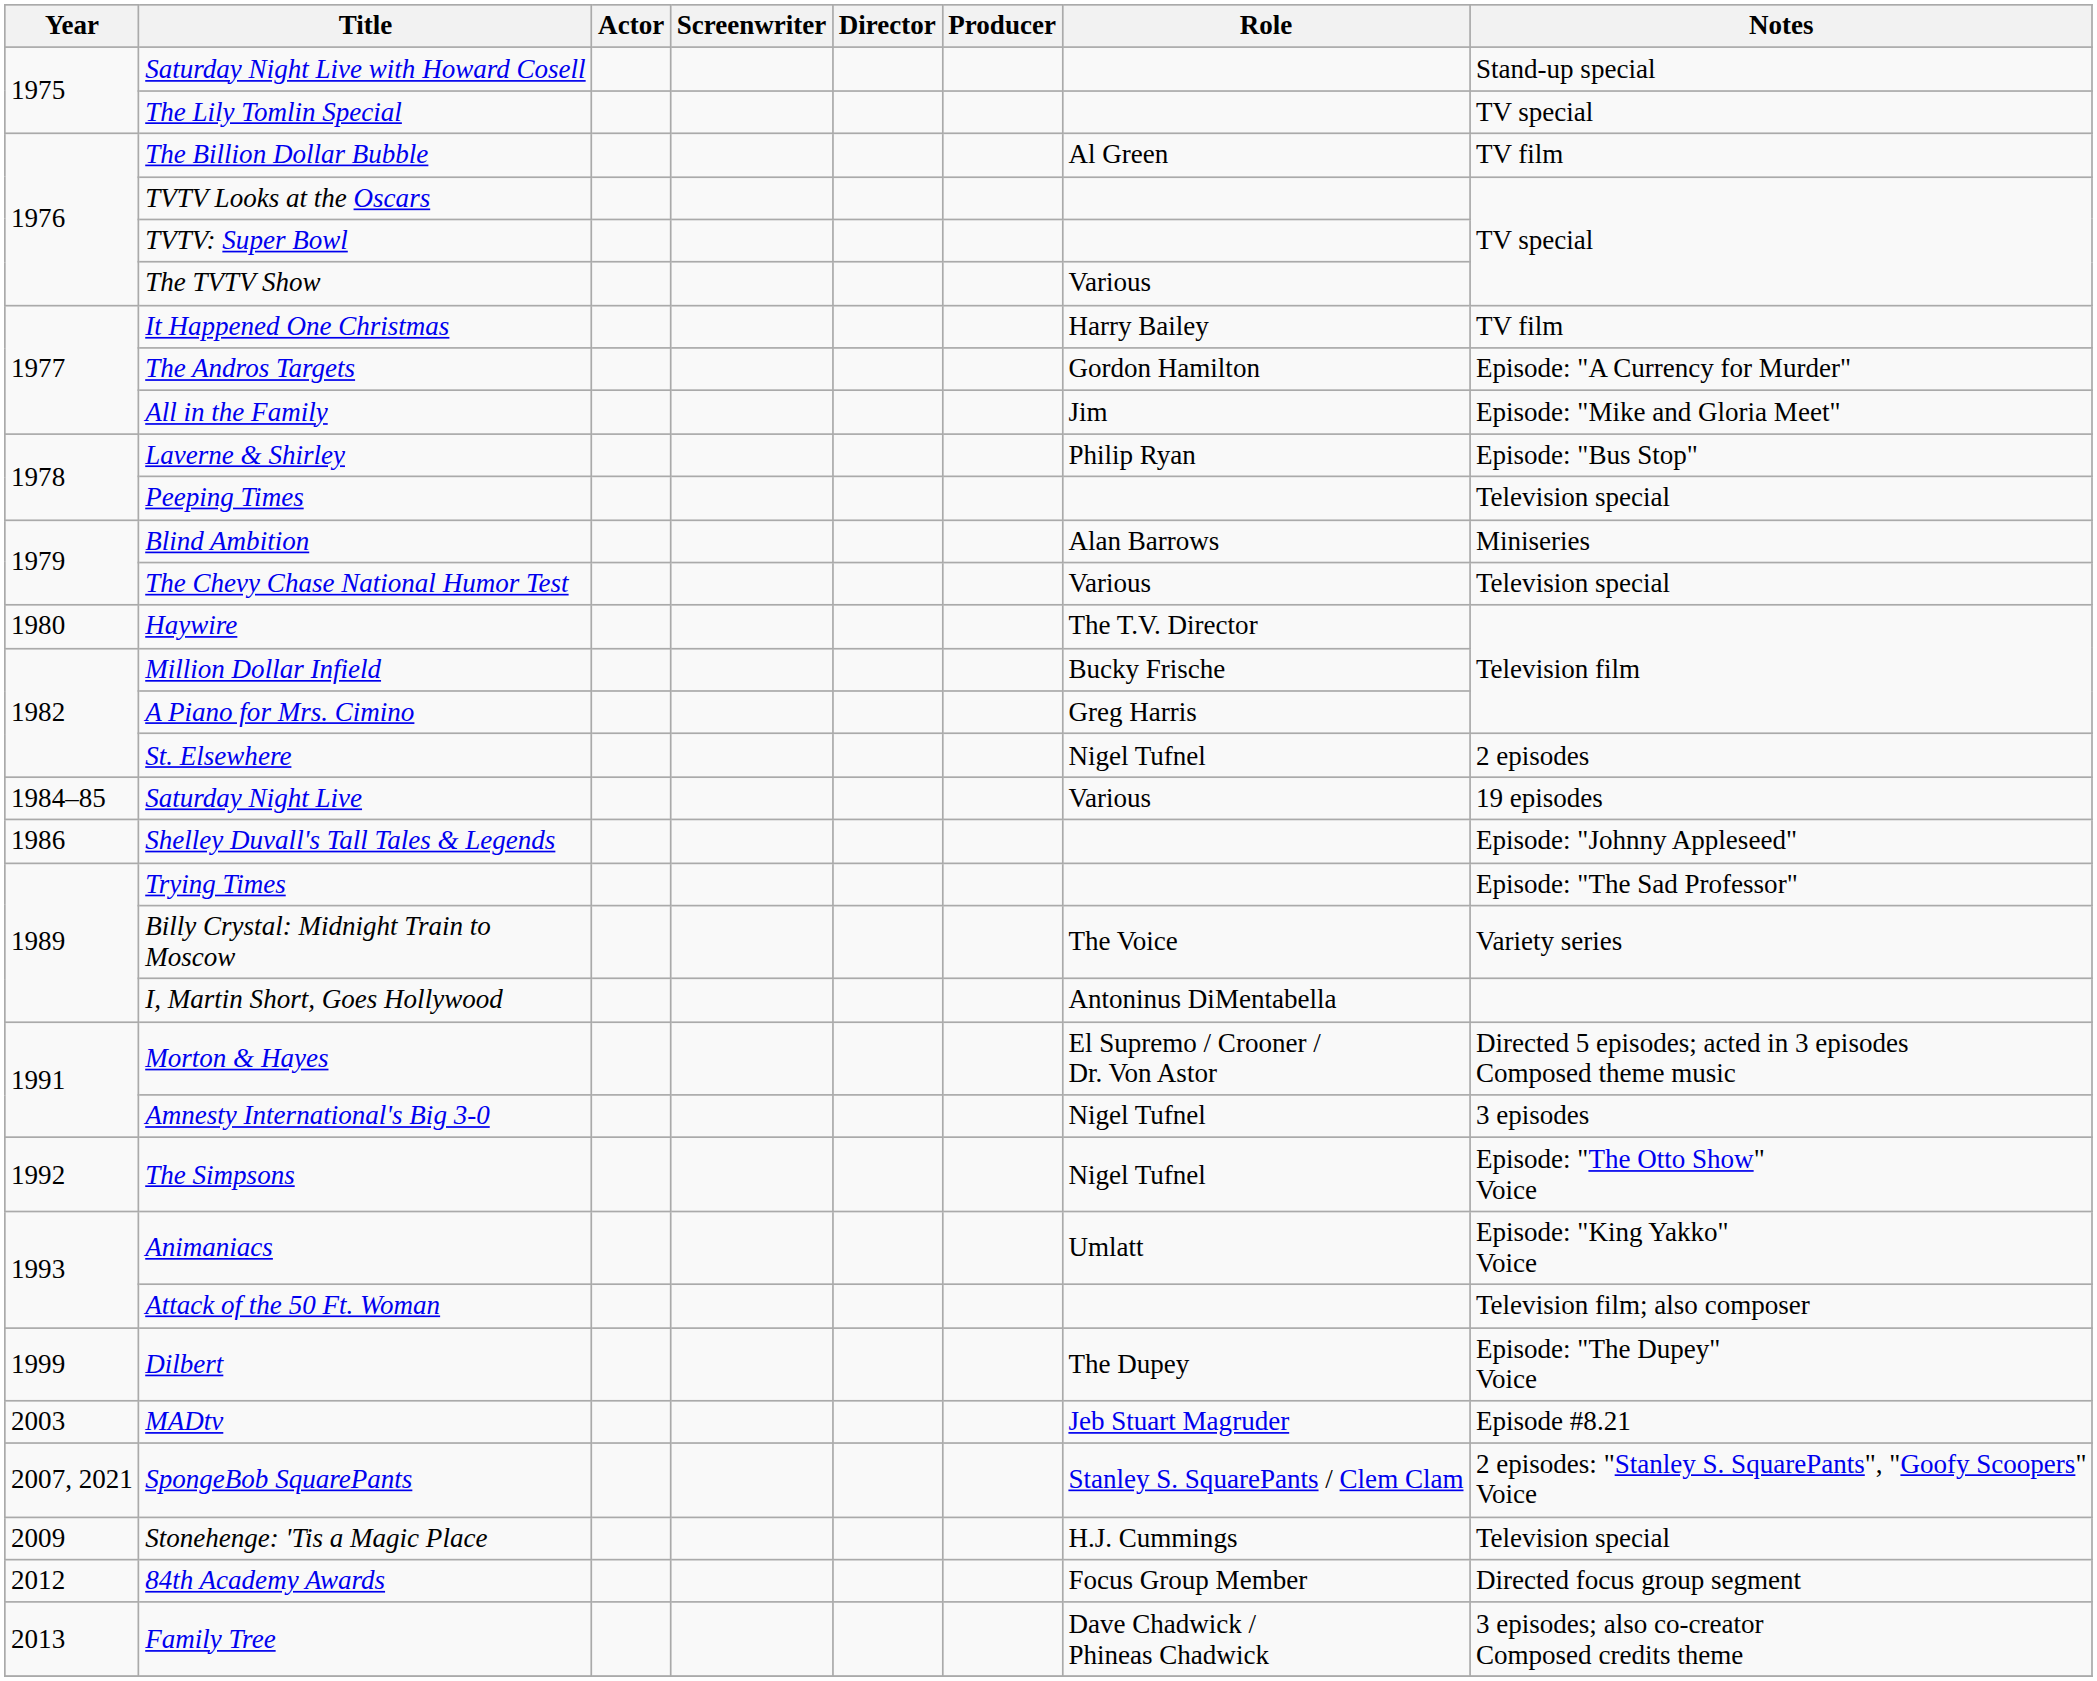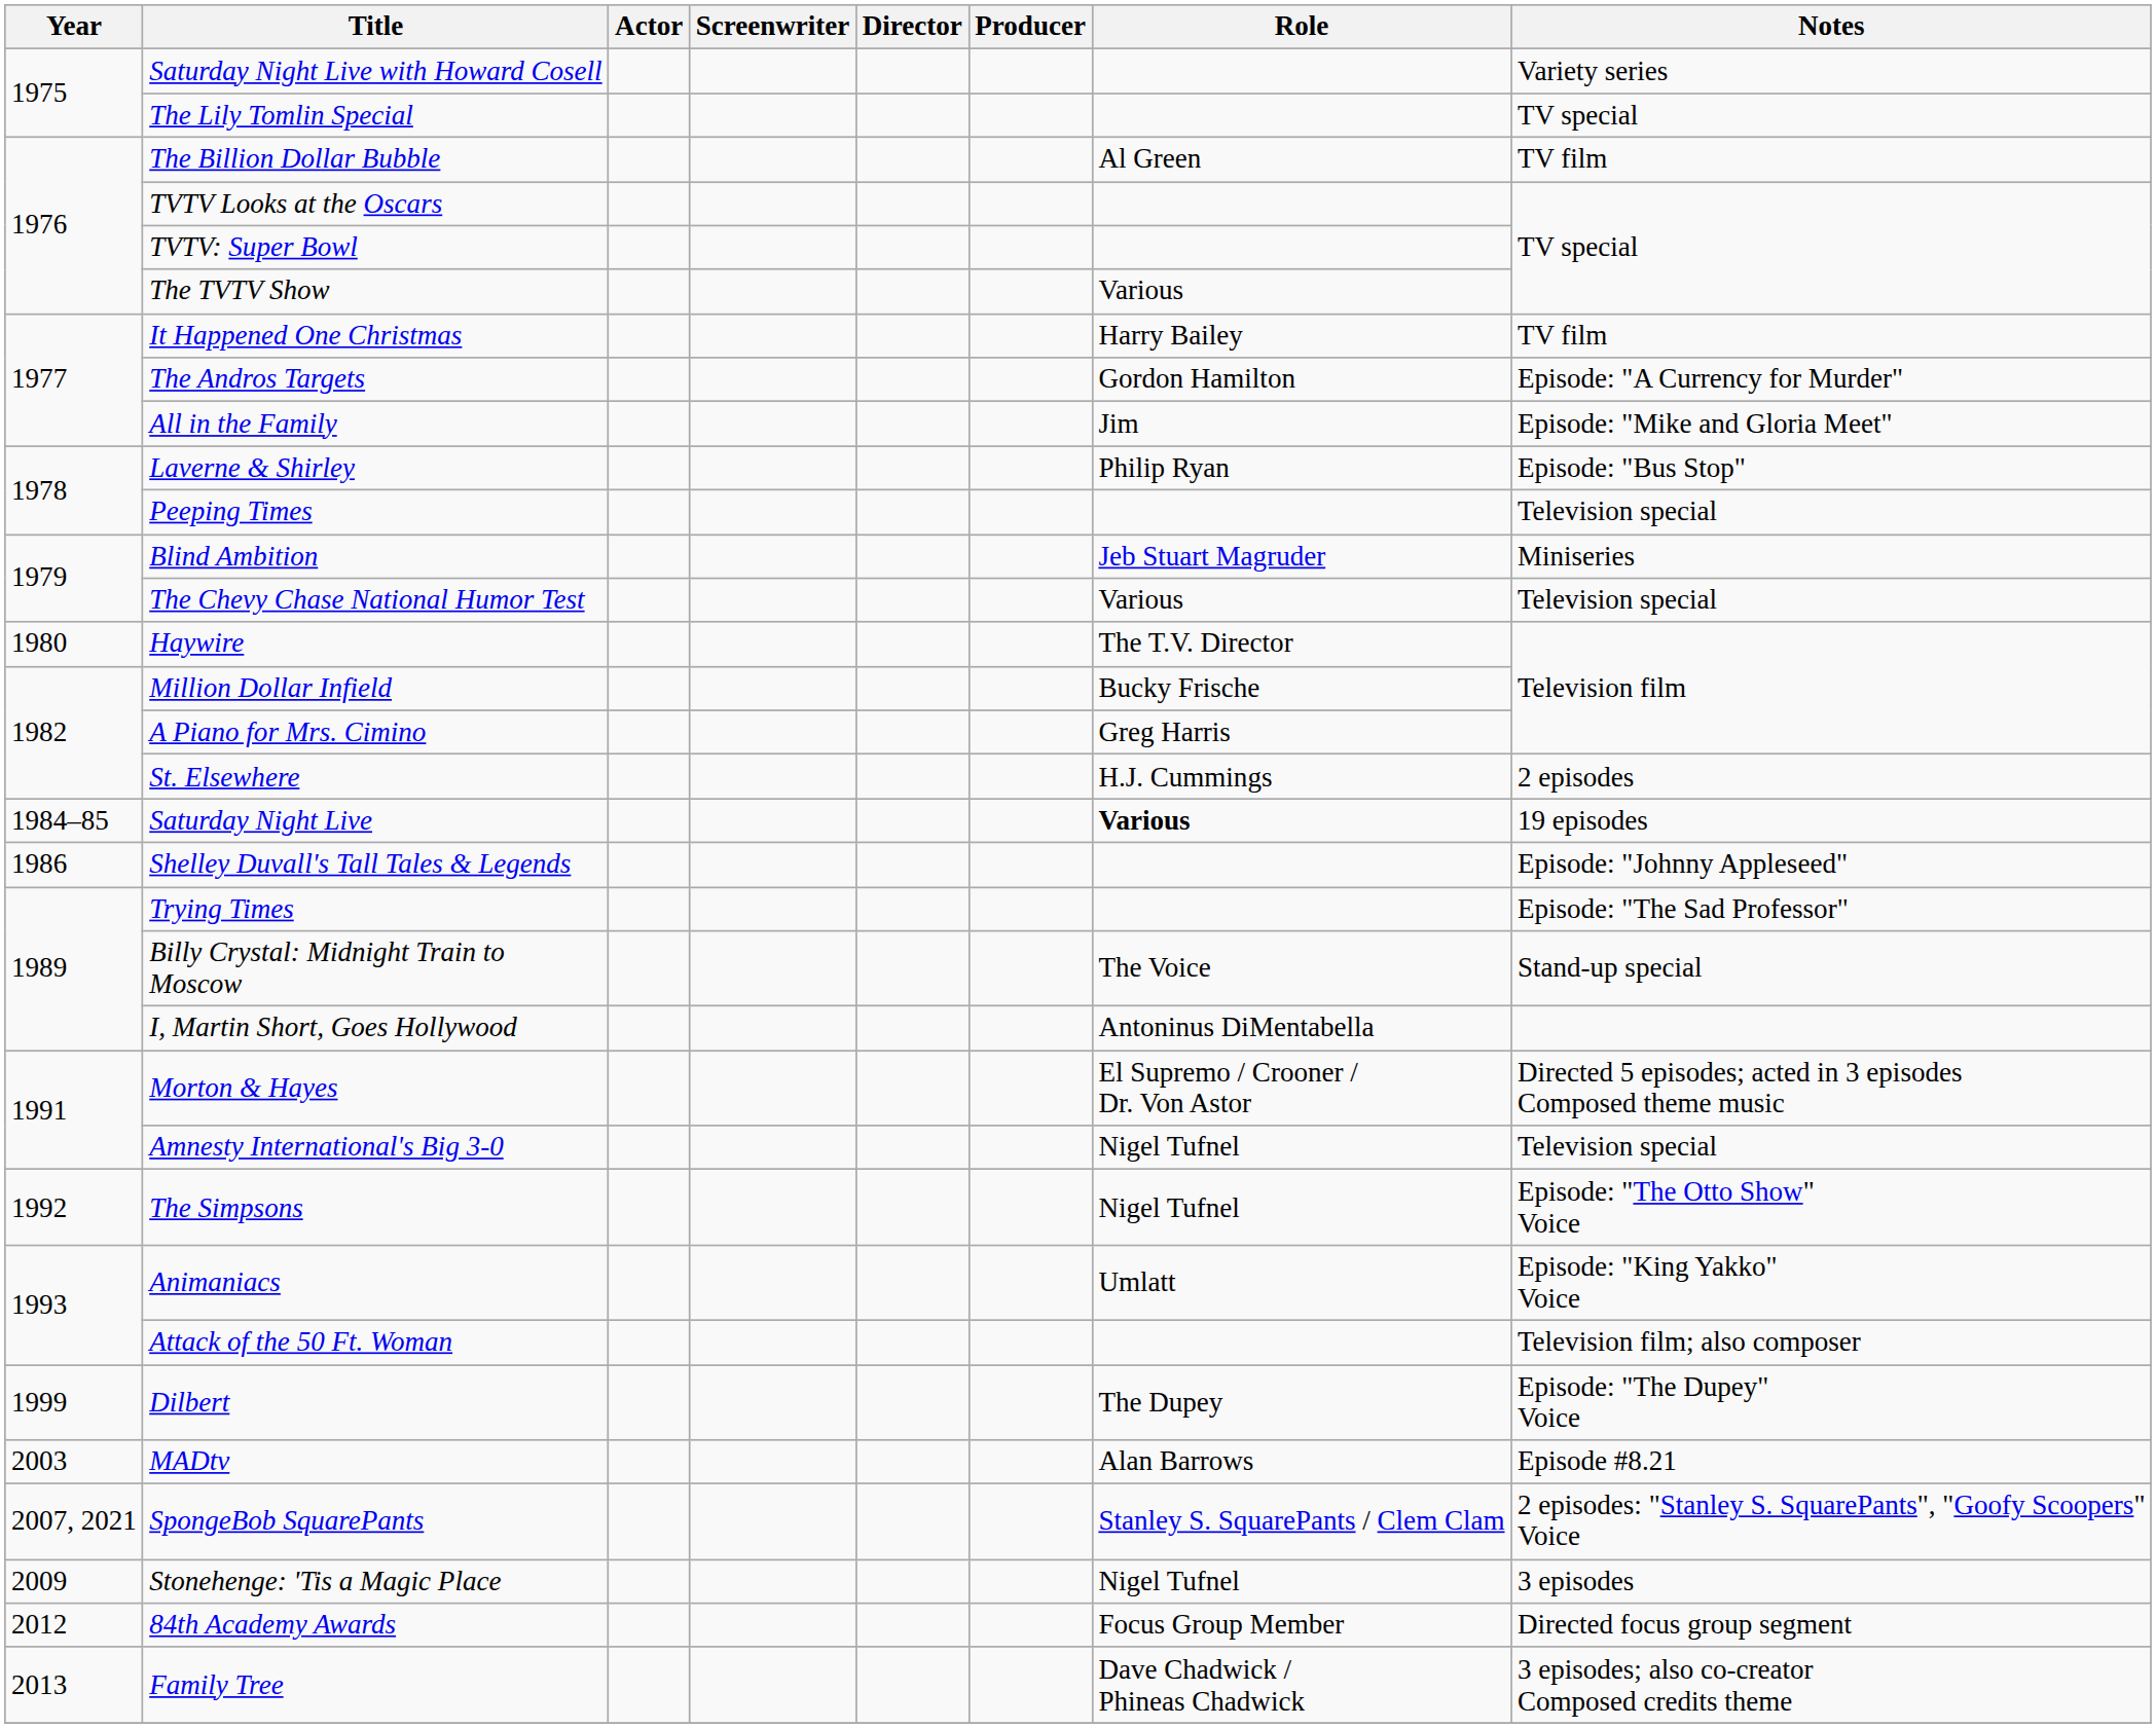Saturday Night Live with Howard Cosell | Notes: Stand-up special -> Variety series
Blind Ambition | Role: Alan Barrows -> Jeb Stuart Magruder
St. Elsewhere | Role: Nigel Tufnel -> H.J. Cummings
Saturday Night Live | Role: normal -> bold
Billy Crystal: Midnight Train to Moscow | Notes: Variety series -> Stand-up special
Amnesty International's Big 3-0 | Notes: 3 episodes -> Television special
MADtv | Role: Jeb Stuart Magruder -> Alan Barrows
Stonehenge: 'Tis a Magic Place | Role: H.J. Cummings -> Nigel Tufnel
Stonehenge: 'Tis a Magic Place | Notes: Television special -> 3 episodes
